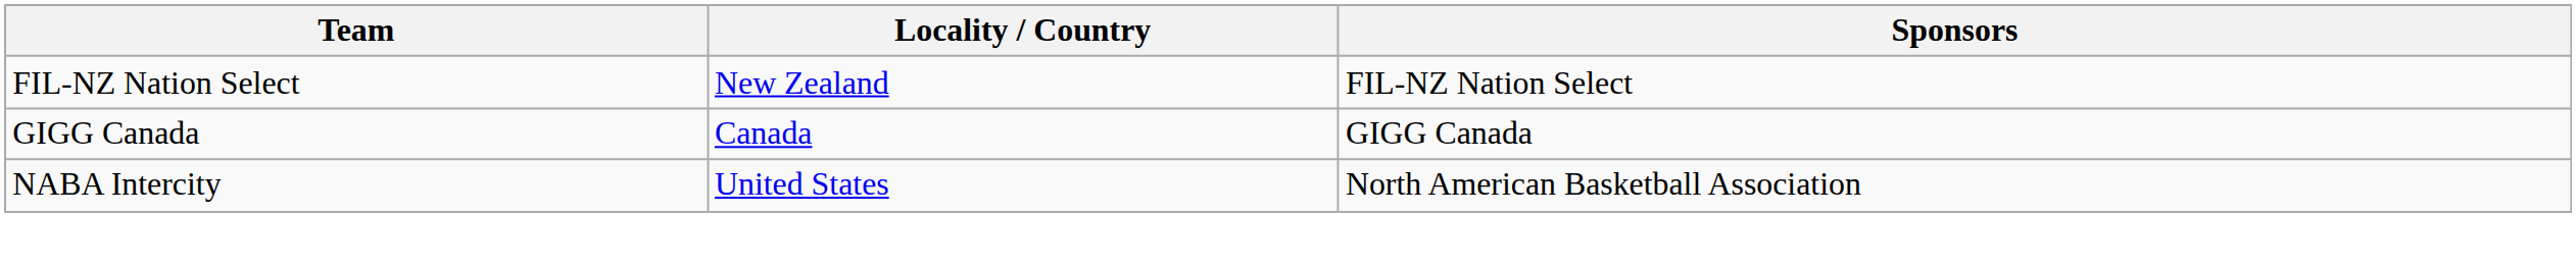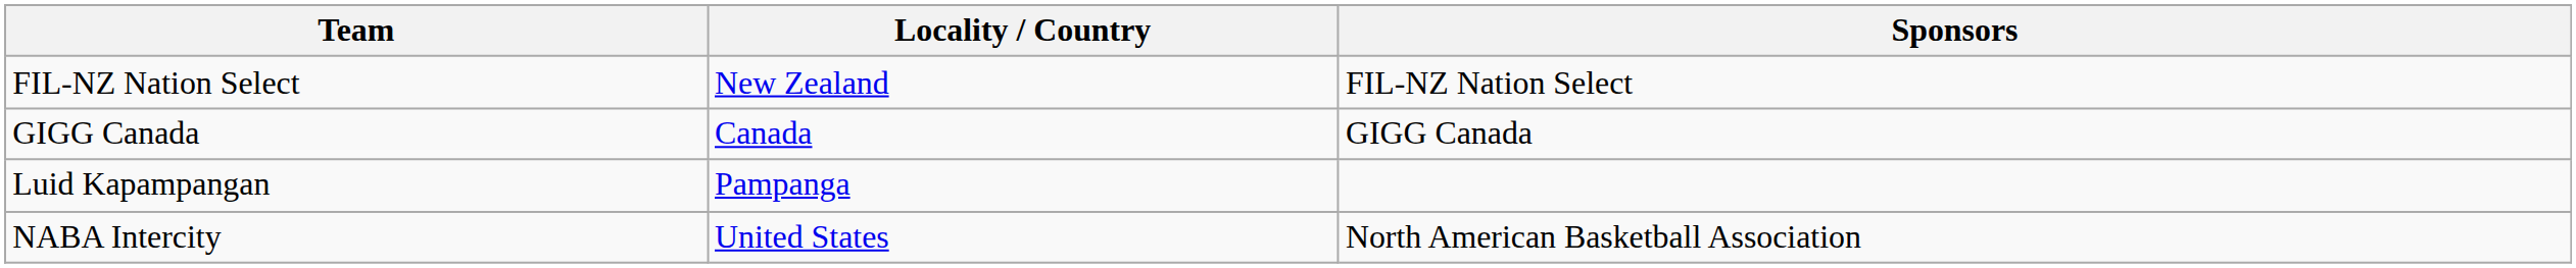+ row: Luid Kapampangan | Pampanga
